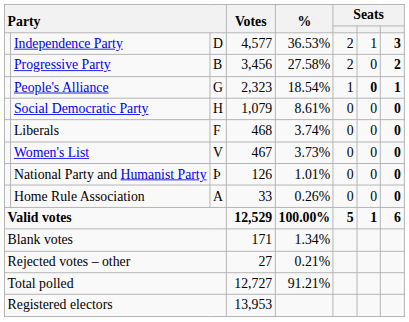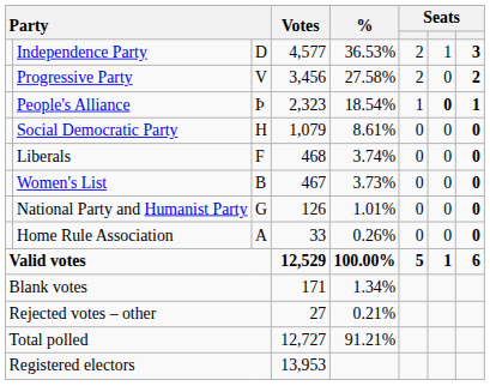Progressive Party | column 3: B -> V
People's Alliance | column 3: G -> Þ
Women's List | column 3: V -> B
National Party and Humanist Party | column 3: Þ -> G
